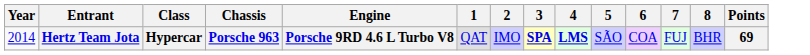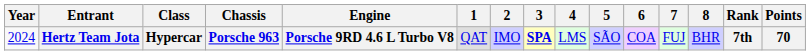+ column: Rank | 7th
Hertz Team Jota | Year: 2014 -> 2024
Hertz Team Jota | 4: bold -> normal
Hertz Team Jota | Points: 69 -> 70
